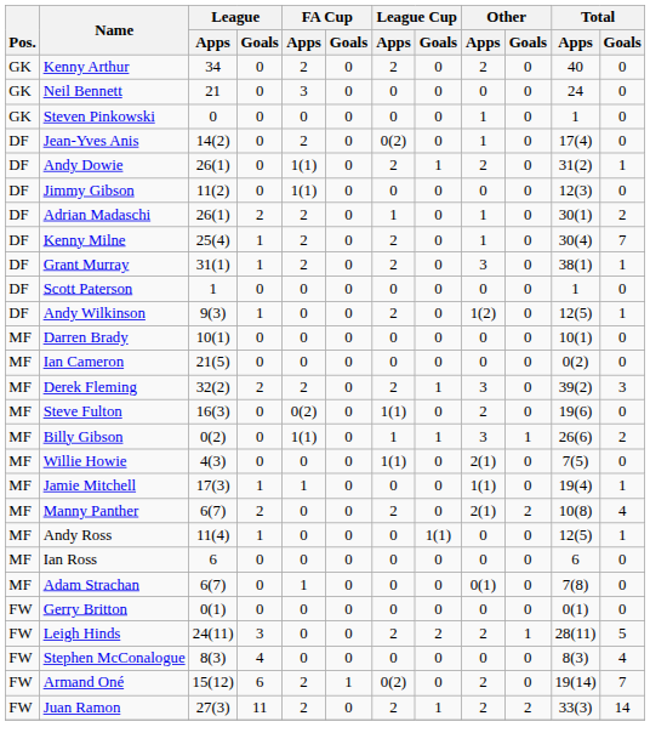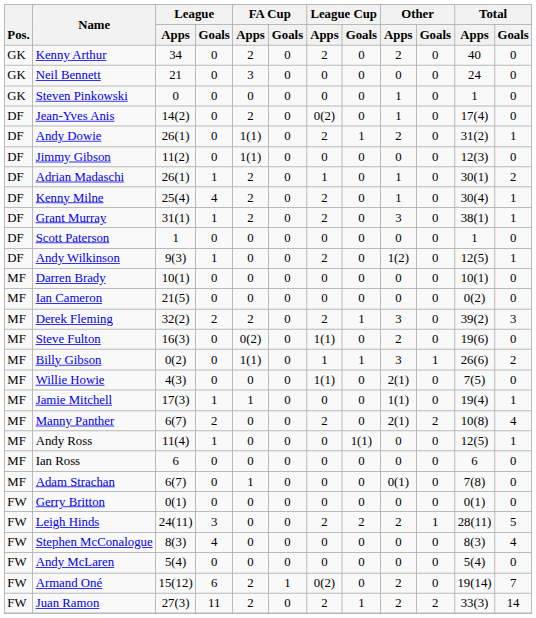Adrian Madaschi | League / Goals: 2 -> 1
Kenny Milne | League / Goals: 1 -> 4
Kenny Milne | Total / Goals: 7 -> 1
+ row: FW | Andy McLaren | 5(4) | 0 | 0 | 0 | 0 | 0 | 0 | 0 | 5(4) | 0
